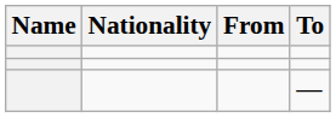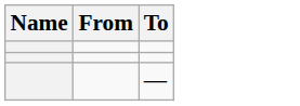- column: Nationality
